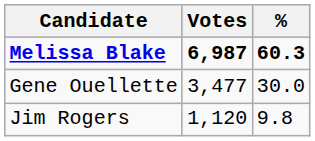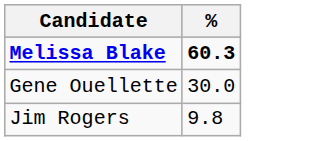- column: Votes | 6,987 | 3,477 | 1,120
